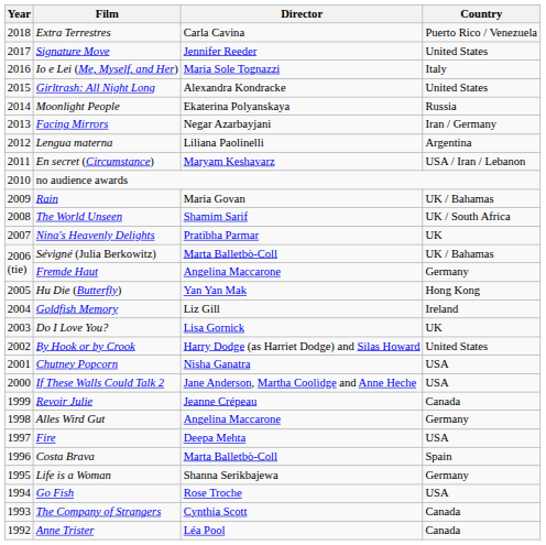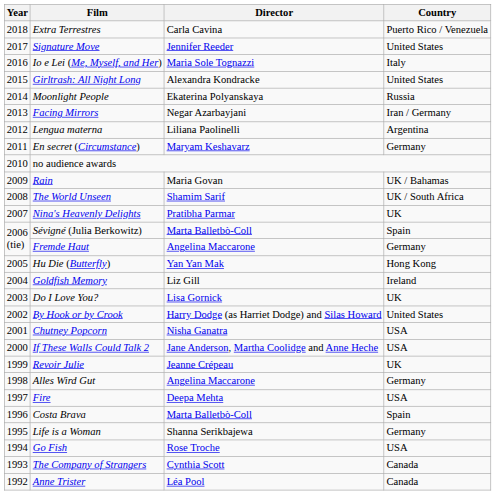En secret (Circumstance) | Country: USA / Iran / Lebanon -> Germany
Sévigné (Julia Berkowitz) | Country: UK / Bahamas -> Spain
Revoir Julie | Country: Canada -> UK
